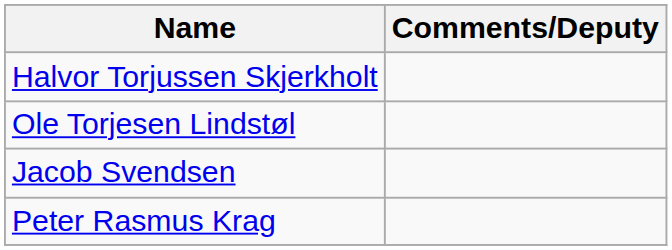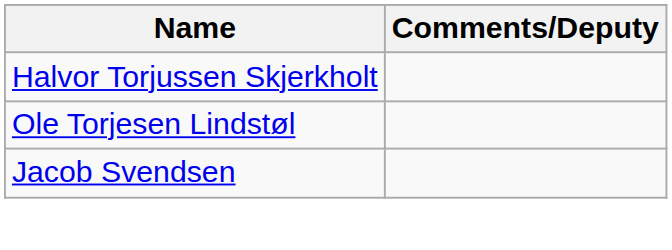- row: Peter Rasmus Krag
